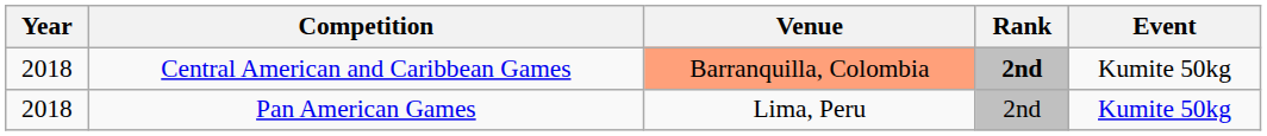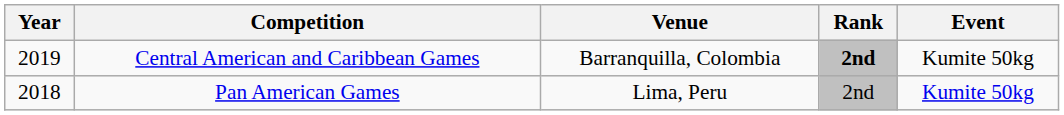Central American and Caribbean Games | Year: 2018 -> 2019
Central American and Caribbean Games | Venue: lightsalmon background -> no background
